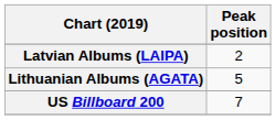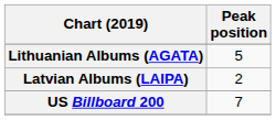rows swapped: Latvian Albums (LAIPA) <-> Lithuanian Albums (AGATA)
